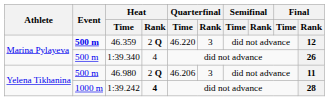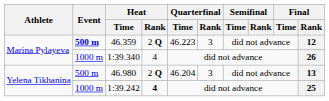46.359 | Quarterfinal / Time: 46.220 -> 46.223
1:39.340 | Event: 500 m -> 1000 m
46.980 | Quarterfinal / Time: 46.206 -> 46.204
46.980 | Final / Rank: 11 -> 13
1:39.242 | Final / Rank: 28 -> 25
